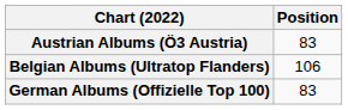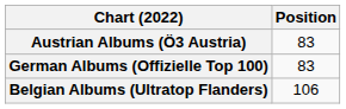rows swapped: Belgian Albums (Ultratop Flanders) <-> German Albums (Offizielle Top 100)
